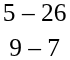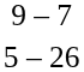rows swapped: 5 – 26 <-> 9 – 7
